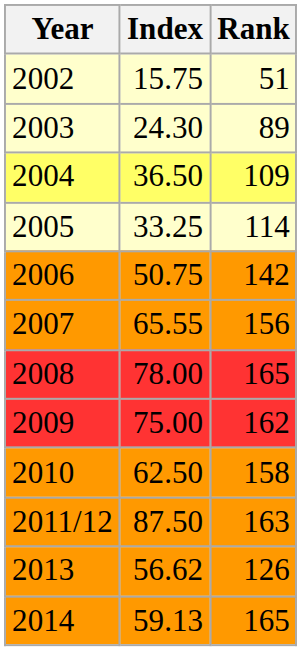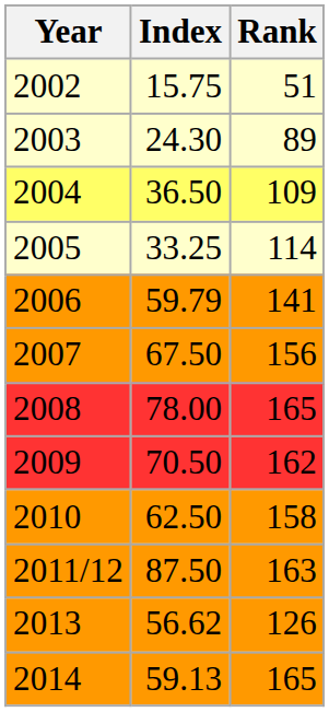2006 | Index: 50.75 -> 59.79
2006 | Rank: 142 -> 141
2007 | Index: 65.55 -> 67.50
2009 | Index: 75.00 -> 70.50
